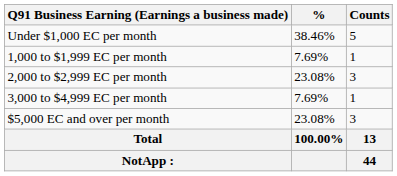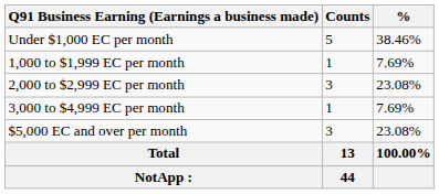columns swapped: Counts <-> %
